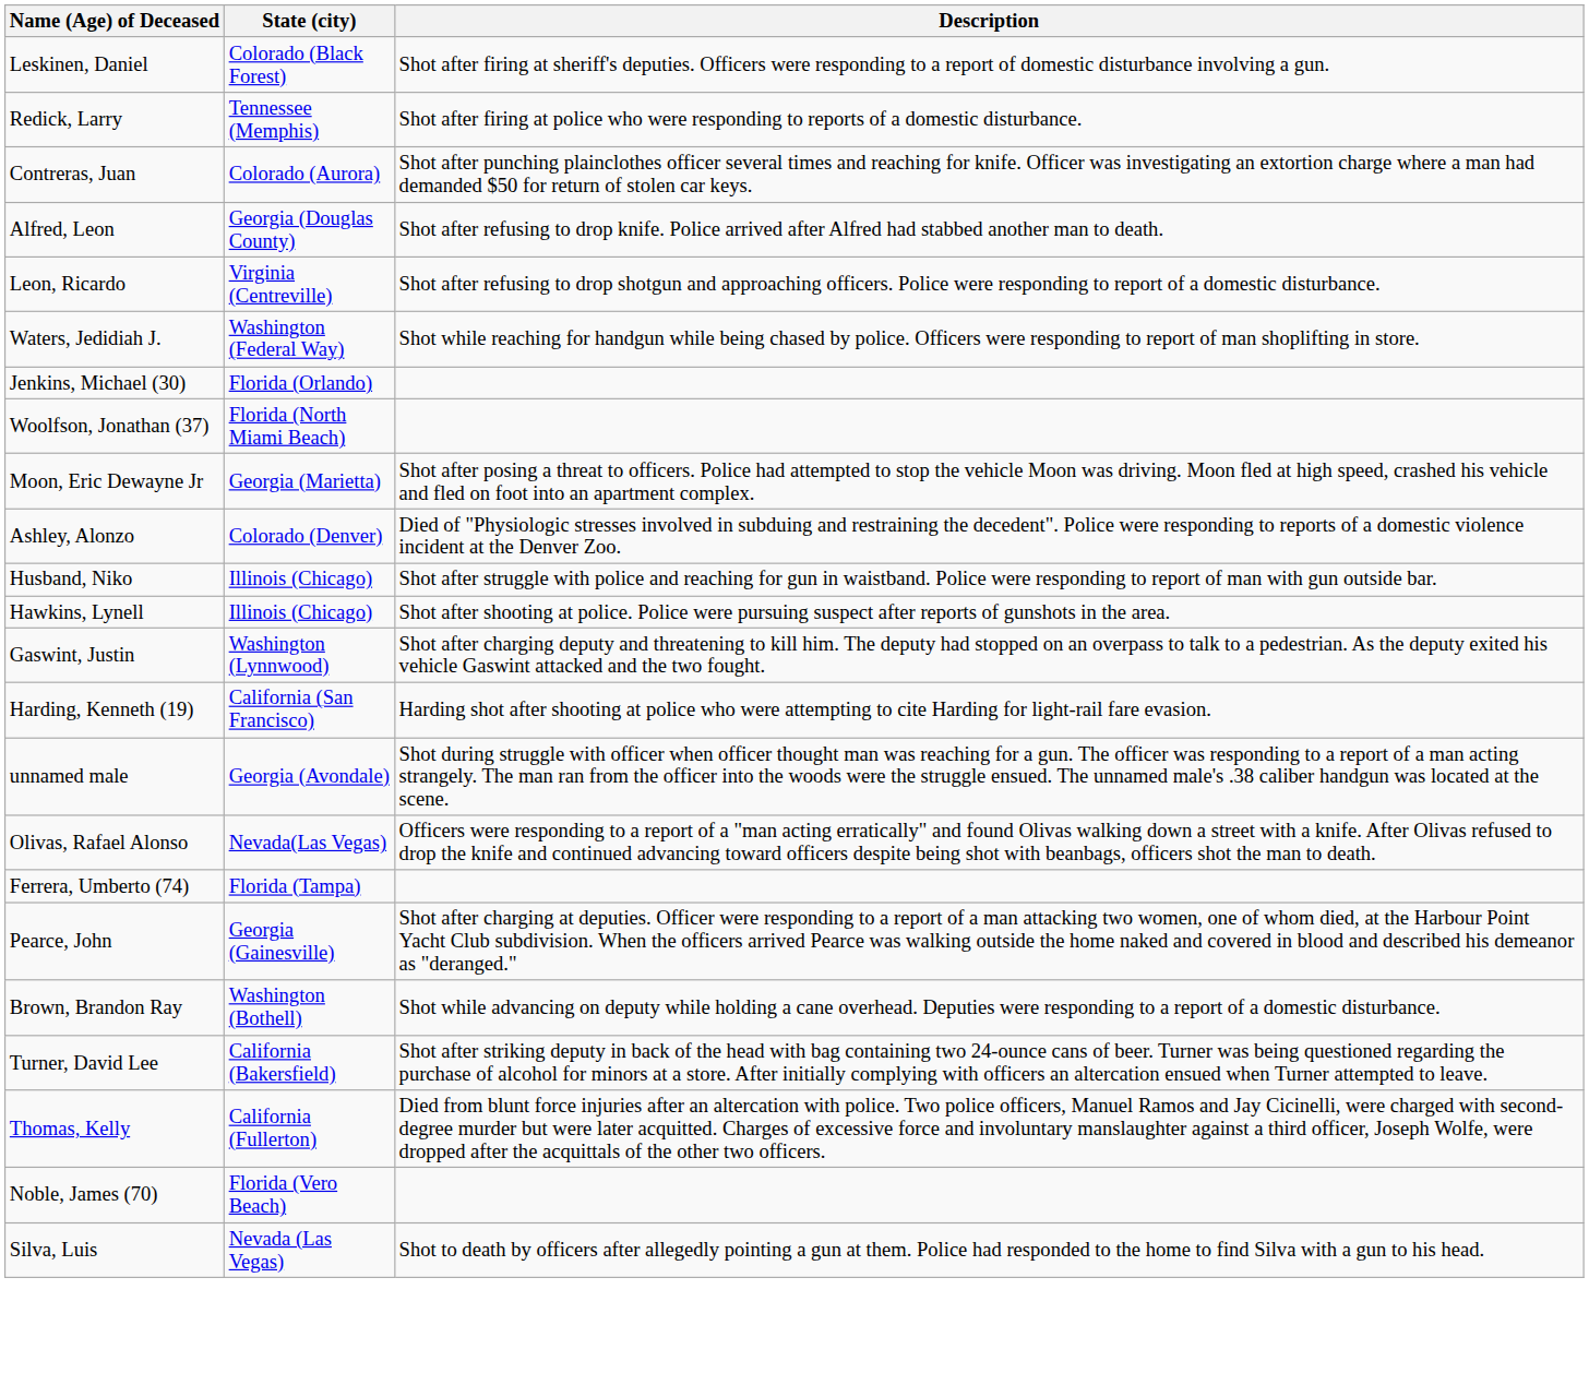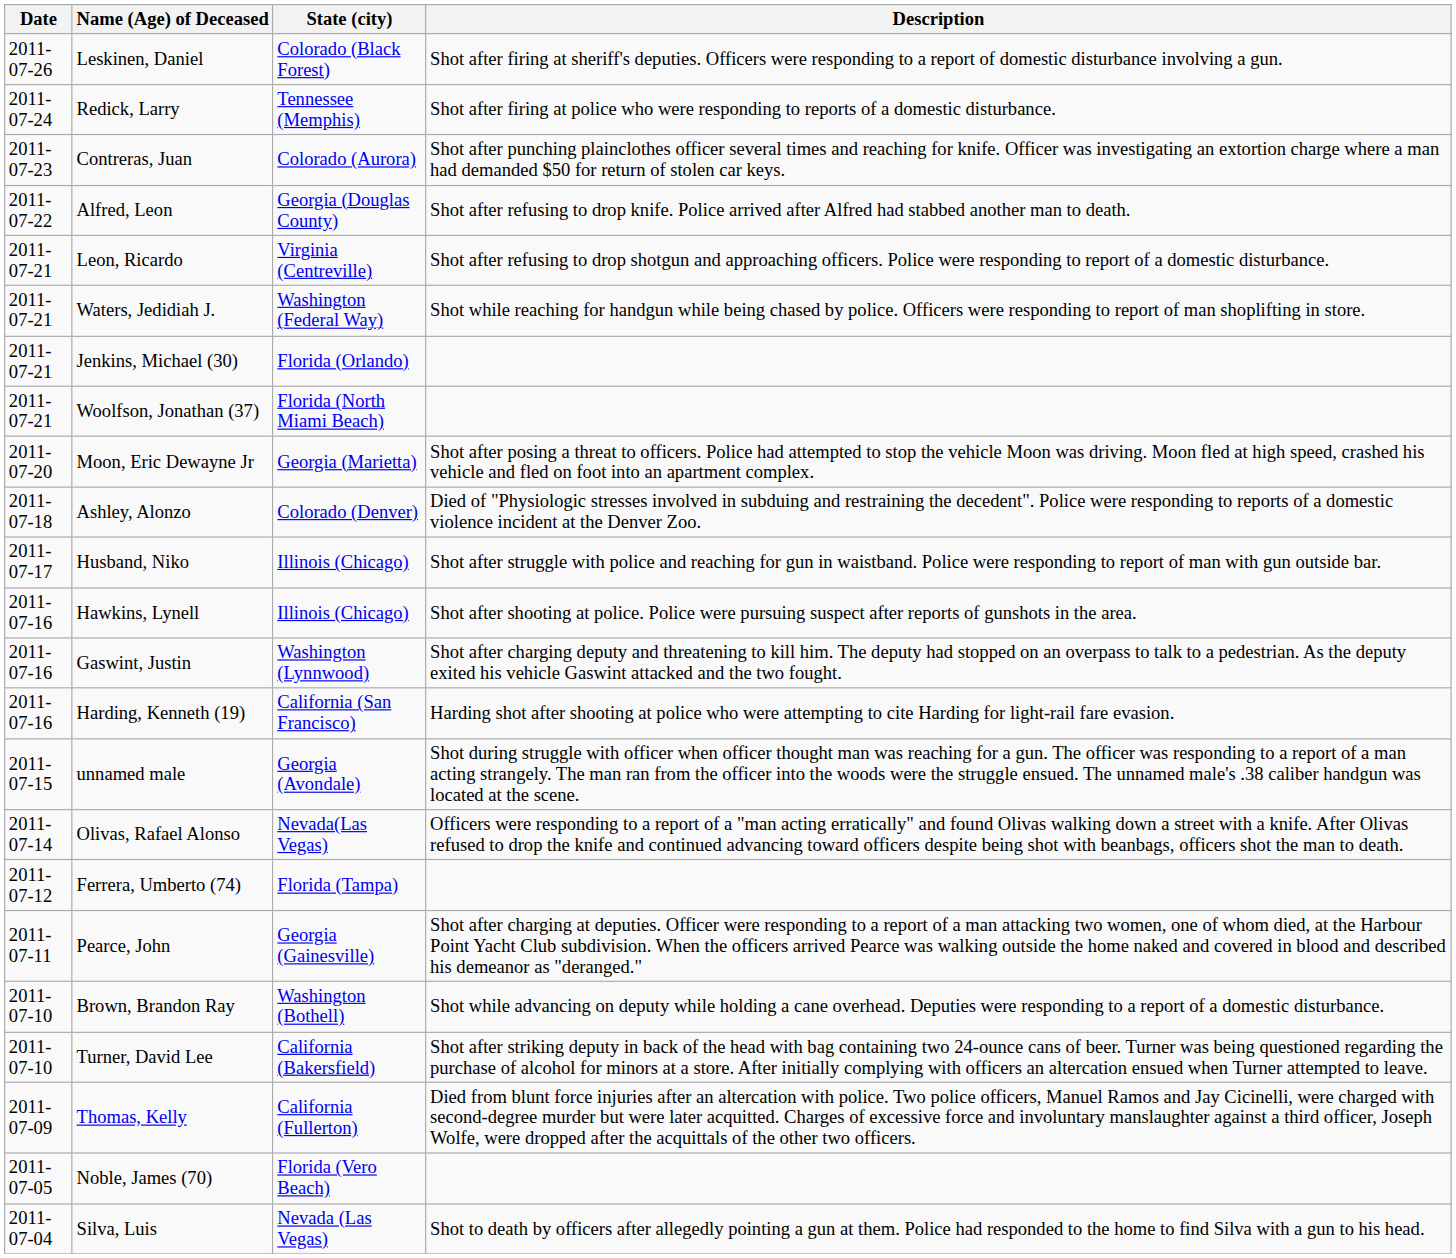+ column: Date | 2011-07-26 | 2011-07-24 | 2011-07-23 | 2011-07-22 | 2011-07-21 | 2011-07-21 | 2011-07-21 | 2011-07-21 | 2011-07-20 | 2011-07-18 | 2011-07-17 | 2011-07-16 | 2011-07-16 | 2011-07-16 | 2011-07-15 | 2011-07-14 | 2011-07-12 | 2011-07-11 | 2011-07-10 | 2011-07-10 | 2011-07-09 | 2011-07-05 | 2011-07-04
